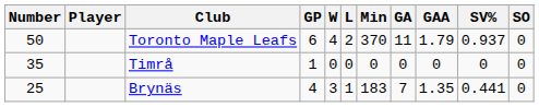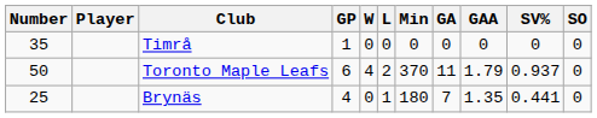rows swapped: Toronto Maple Leafs <-> Timrå
Brynäs | W: 3 -> 0
Brynäs | Min: 183 -> 180
